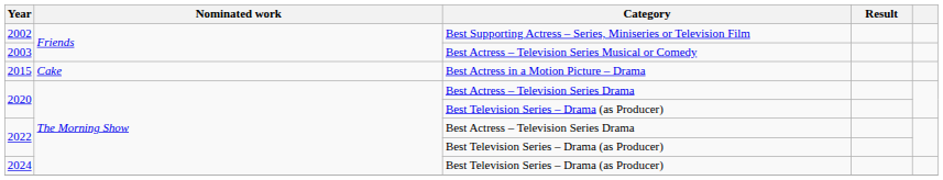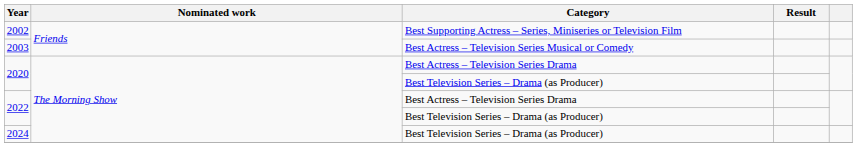- row: 2015 | Cake | Best Actress in a Motion Picture – Drama
